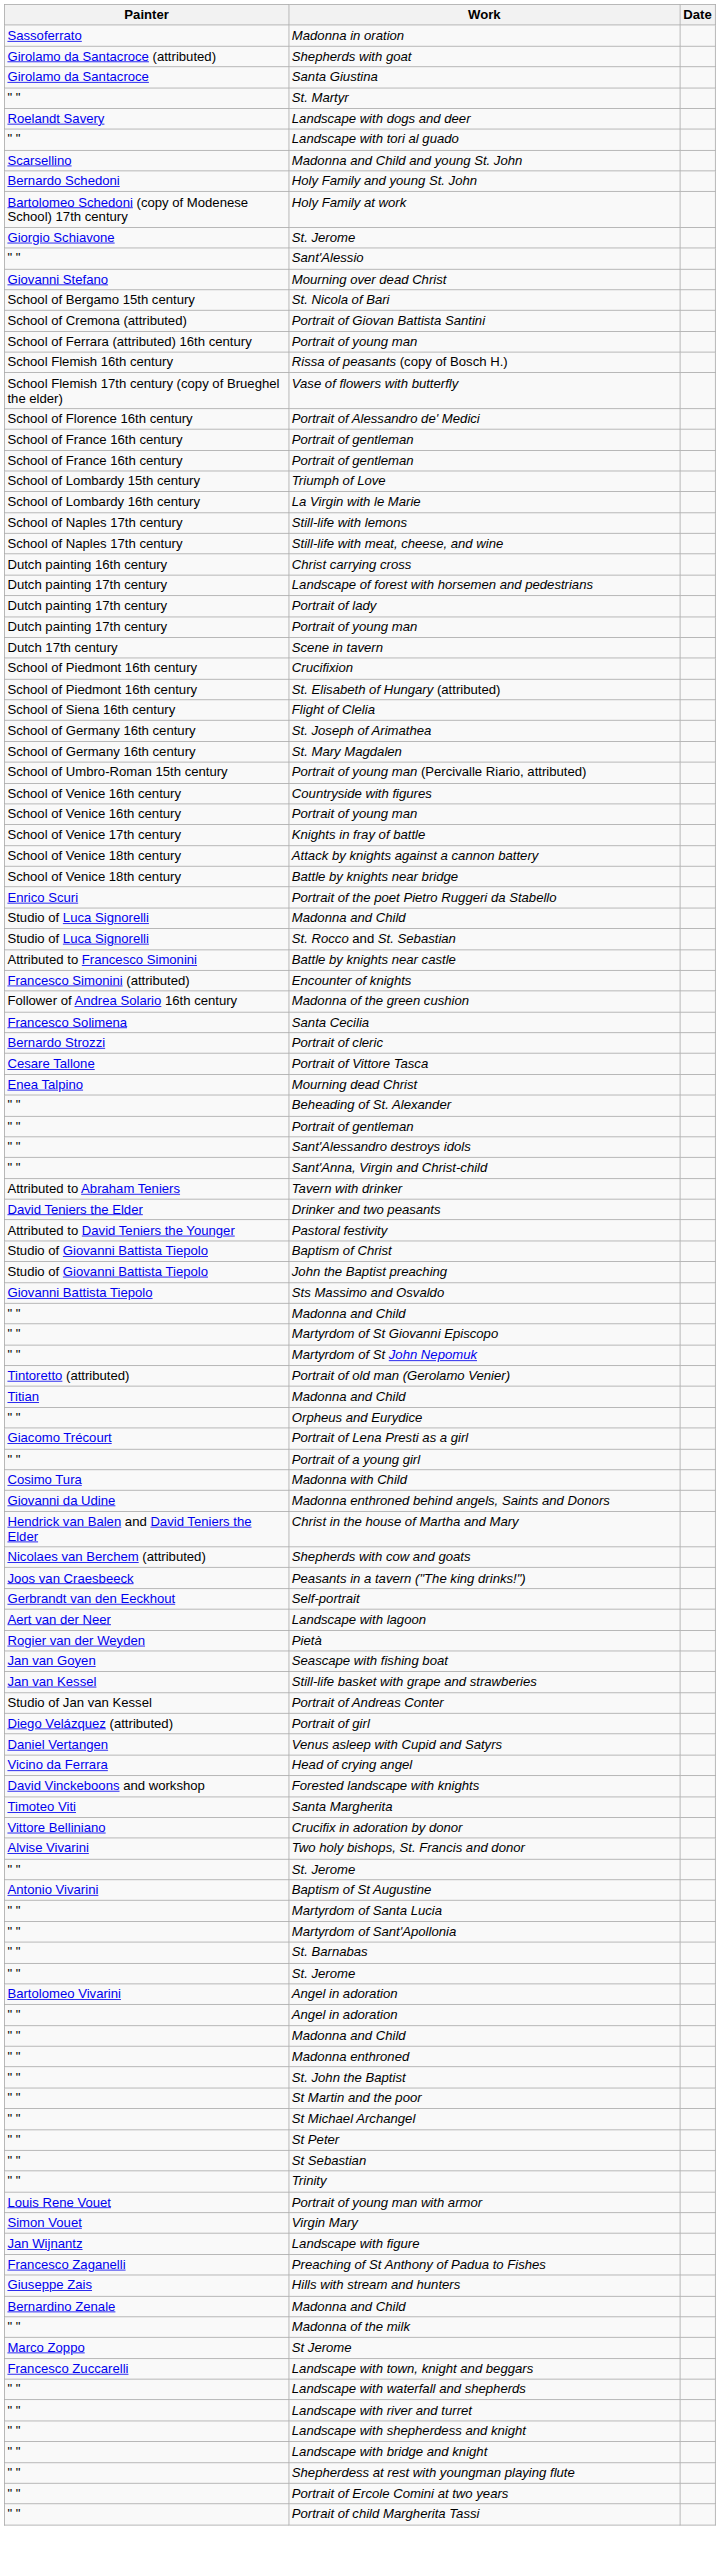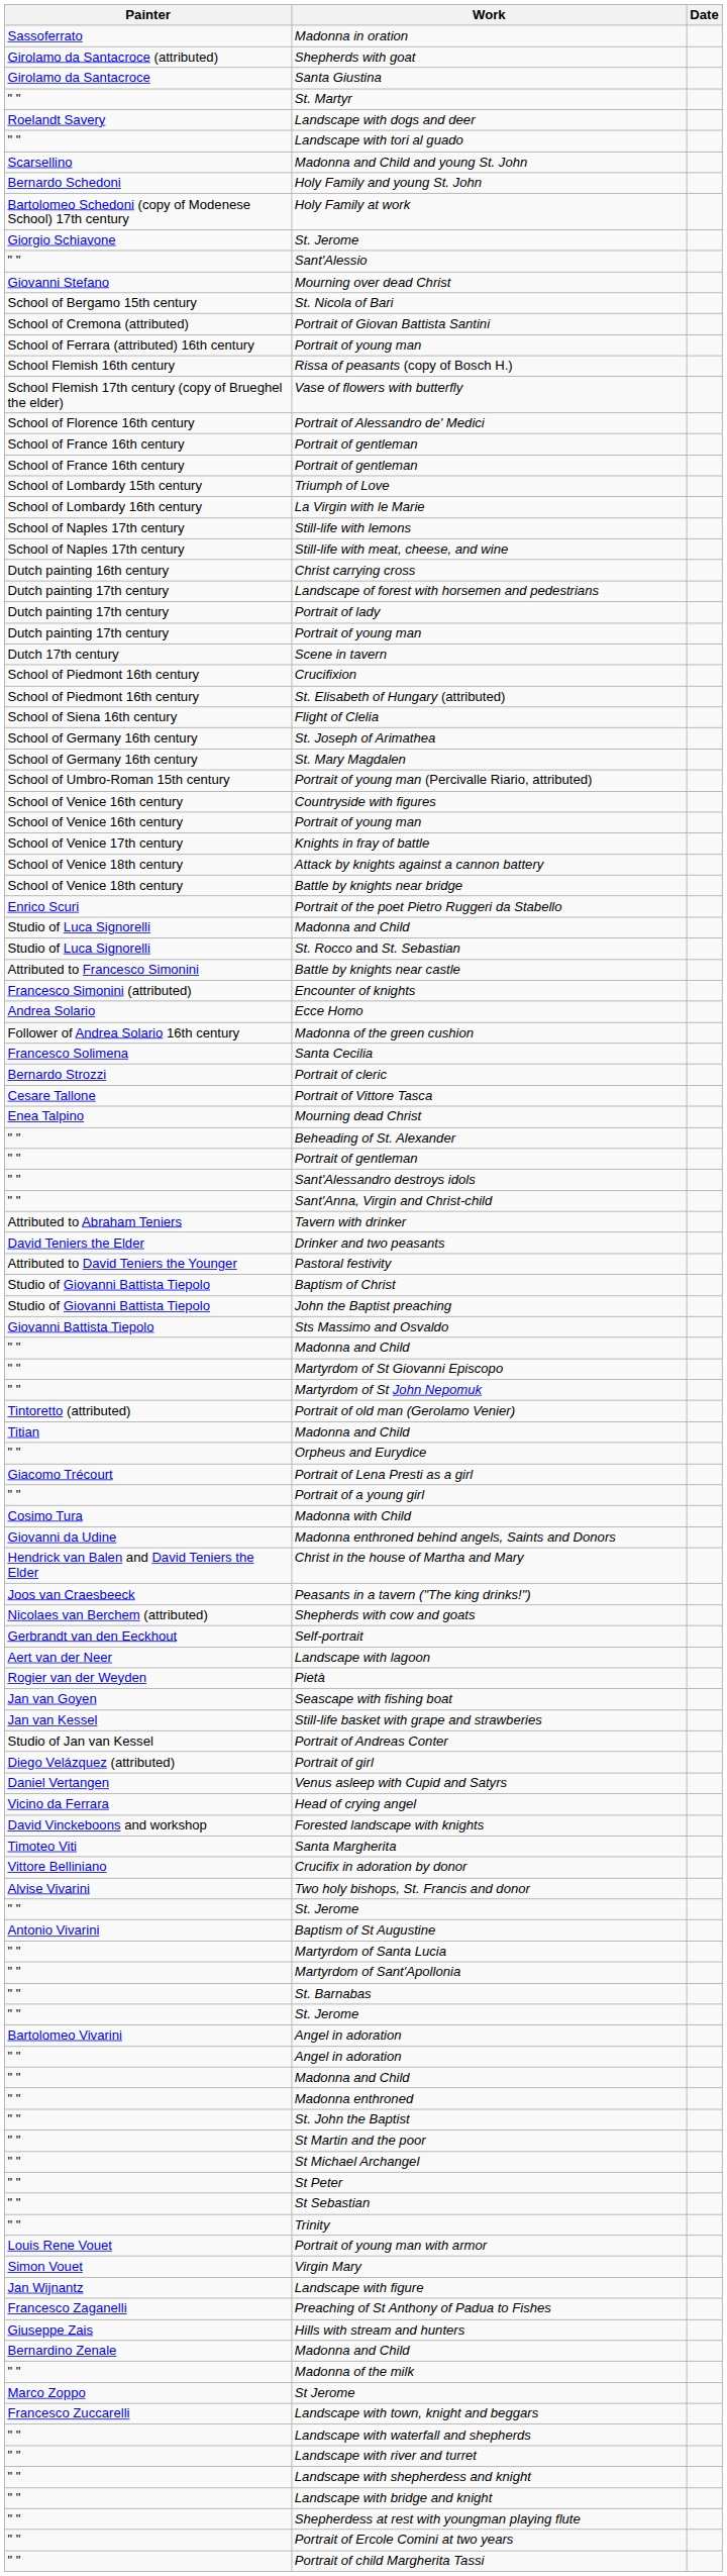+ row: Andrea Solario | Ecce Homo
rows swapped: Shepherds with cow and goats <-> Peasants in a tavern ("The king drinks!")
